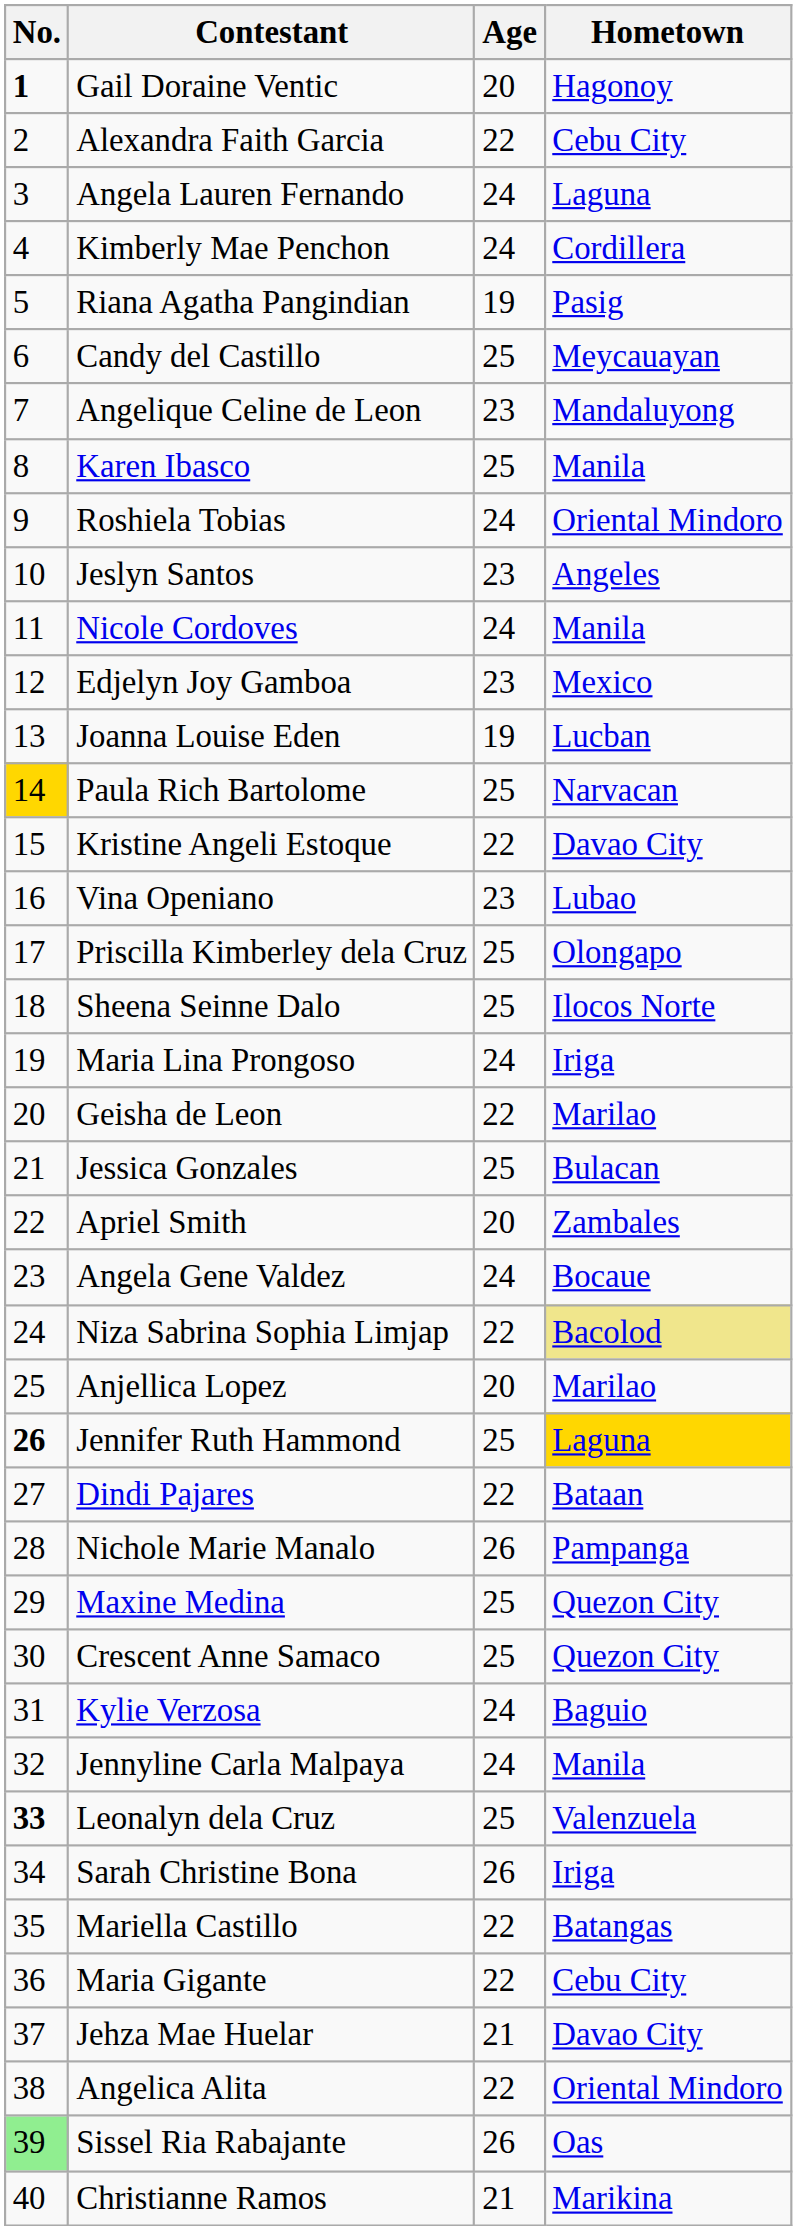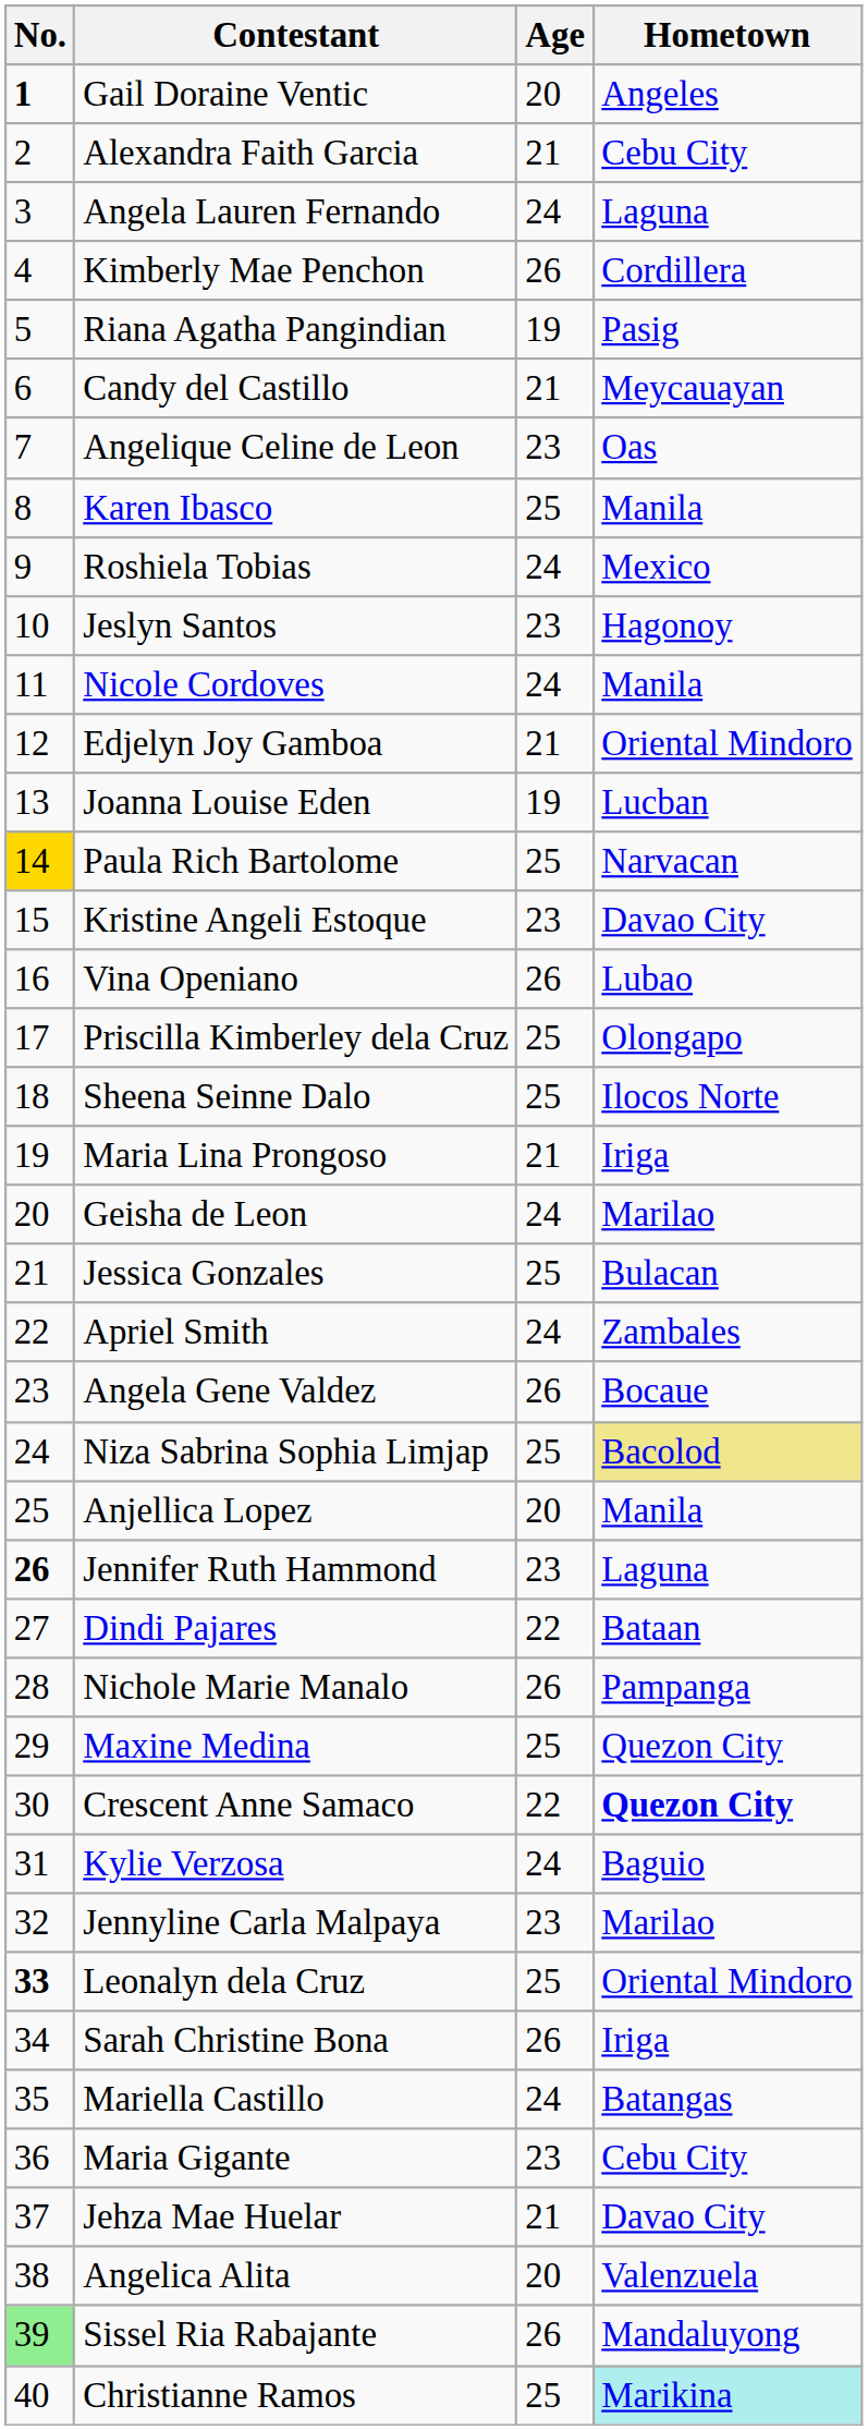Gail Doraine Ventic | Hometown: Hagonoy -> Angeles
Alexandra Faith Garcia | Age: 22 -> 21
Kimberly Mae Penchon | Age: 24 -> 26
Candy del Castillo | Age: 25 -> 21
Angelique Celine de Leon | Hometown: Mandaluyong -> Oas
Roshiela Tobias | Hometown: Oriental Mindoro -> Mexico
Jeslyn Santos | Hometown: Angeles -> Hagonoy
Edjelyn Joy Gamboa | Age: 23 -> 21
Edjelyn Joy Gamboa | Hometown: Mexico -> Oriental Mindoro
Kristine Angeli Estoque | Age: 22 -> 23
Vina Openiano | Age: 23 -> 26
Maria Lina Prongoso | Age: 24 -> 21
Geisha de Leon | Age: 22 -> 24
Apriel Smith | Age: 20 -> 24
Angela Gene Valdez | Age: 24 -> 26
Niza Sabrina Sophia Limjap | Age: 22 -> 25
Anjellica Lopez | Hometown: Marilao -> Manila
Jennifer Ruth Hammond | Age: 25 -> 23
Jennifer Ruth Hammond | Hometown: gold background -> no background
Crescent Anne Samaco | Age: 25 -> 22
Crescent Anne Samaco | Hometown: normal -> bold
Jennyline Carla Malpaya | Age: 24 -> 23
Jennyline Carla Malpaya | Hometown: Manila -> Marilao
Leonalyn dela Cruz | Hometown: Valenzuela -> Oriental Mindoro
Mariella Castillo | Age: 22 -> 24
Maria Gigante | Age: 22 -> 23
Angelica Alita | Age: 22 -> 20
Angelica Alita | Hometown: Oriental Mindoro -> Valenzuela
Sissel Ria Rabajante | Hometown: Oas -> Mandaluyong
Christianne Ramos | Age: 21 -> 25
Christianne Ramos | Hometown: no background -> paleturquoise background
